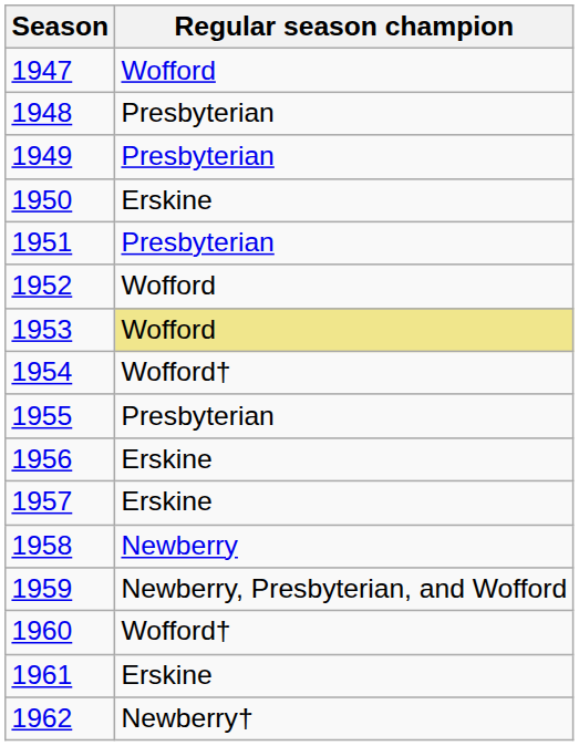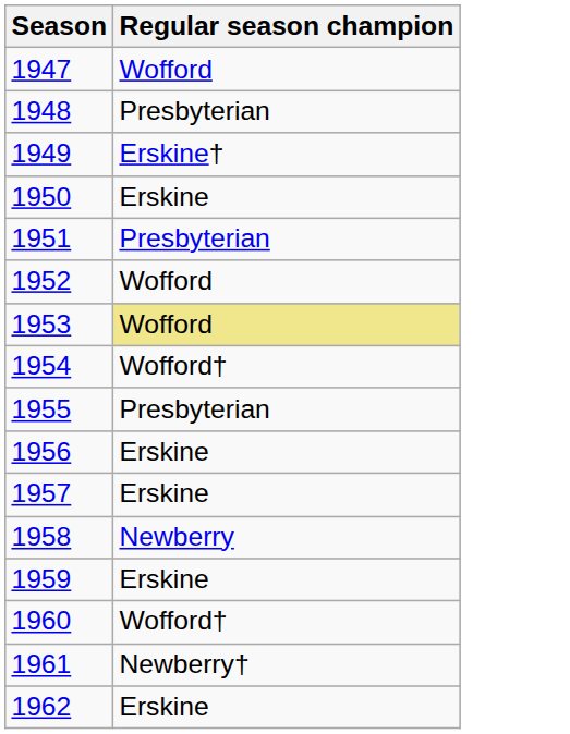1949 | Regular season champion: Presbyterian -> Erskine†
1959 | Regular season champion: Newberry, Presbyterian, and Wofford -> Erskine
1961 | Regular season champion: Erskine -> Newberry†
1962 | Regular season champion: Newberry† -> Erskine
